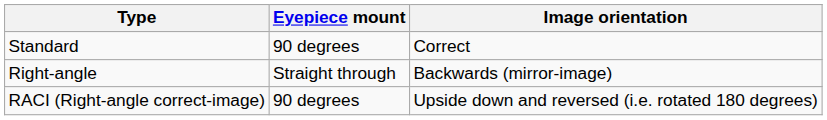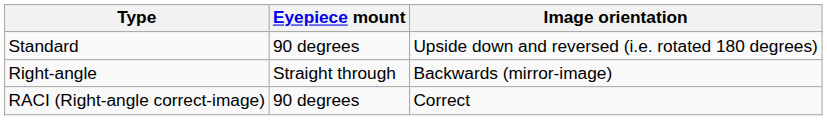Standard | Image orientation: Correct -> Upside down and reversed (i.e. rotated 180 degrees)
RACI (Right-angle correct-image) | Image orientation: Upside down and reversed (i.e. rotated 180 degrees) -> Correct
